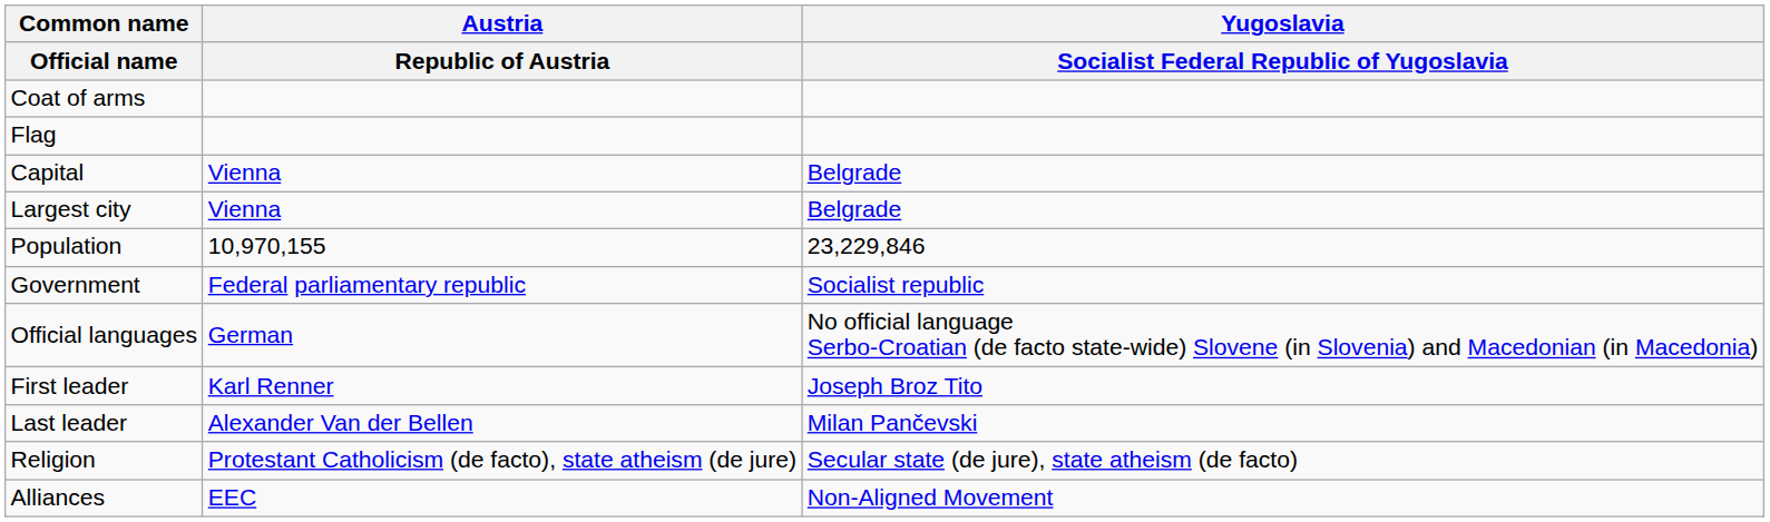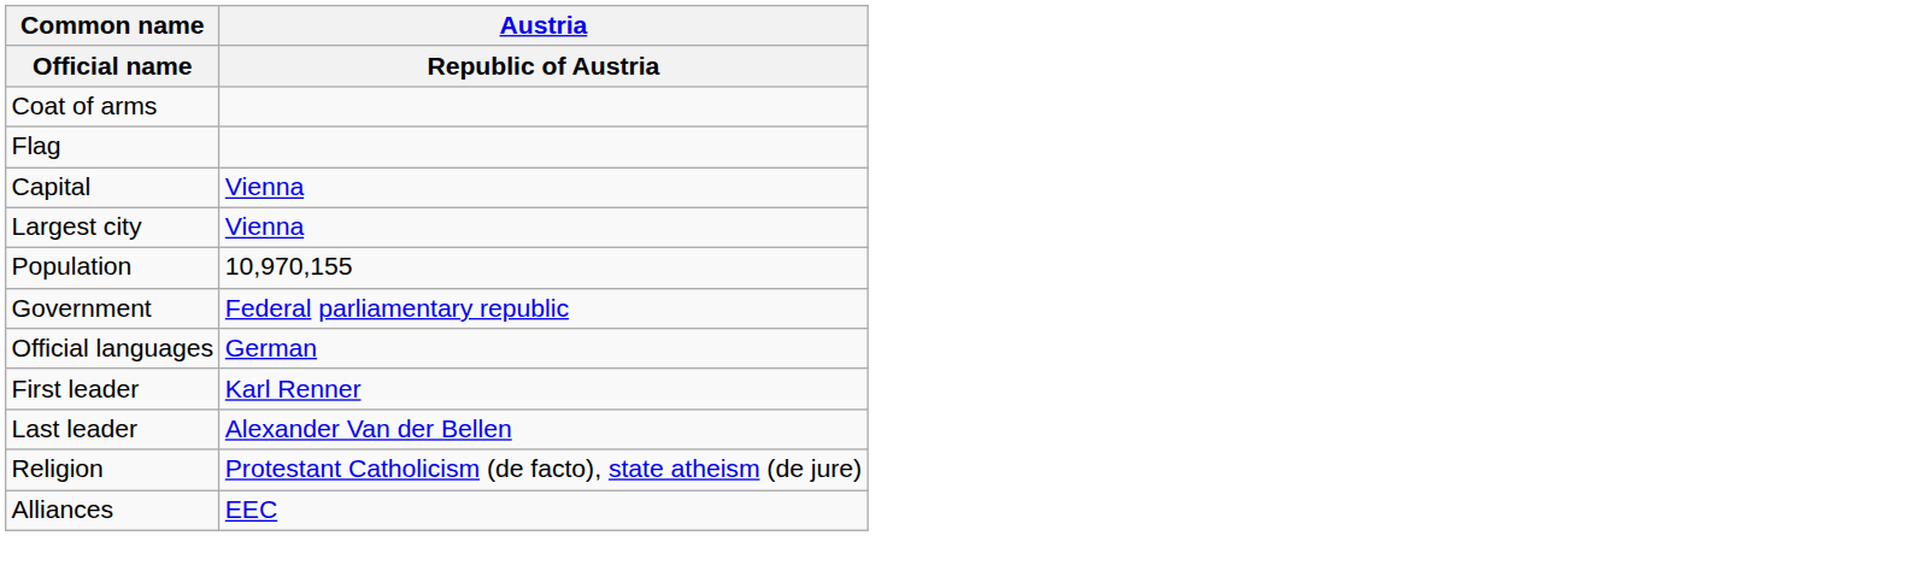- column: Yugoslavia | Socialist Federal Republic of Yugoslavia | Belgrade | Belgrade | 23,229,846 | Socialist republic | No official language Serbo-Croatian (de facto state-wide) Slovene (in Slovenia) and Macedonian (in Macedonia) | Joseph Broz Tito | Milan Pančevski | Secular state (de jure), state atheism (de facto) | Non-Aligned Movement
